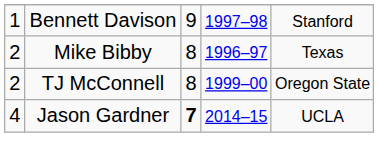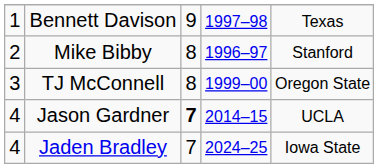Bennett Davison | column 5: Stanford -> Texas
Mike Bibby | column 5: Texas -> Stanford
TJ McConnell | column 1: 2 -> 3
+ row: 4 | Jaden Bradley | 7 | 2024–25 | Iowa State
